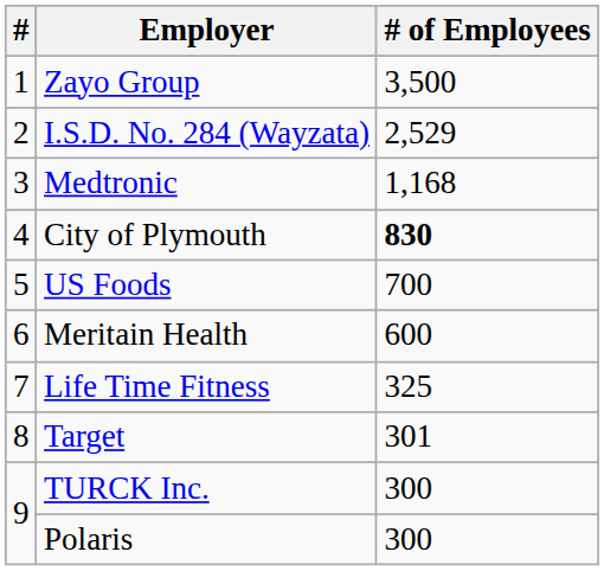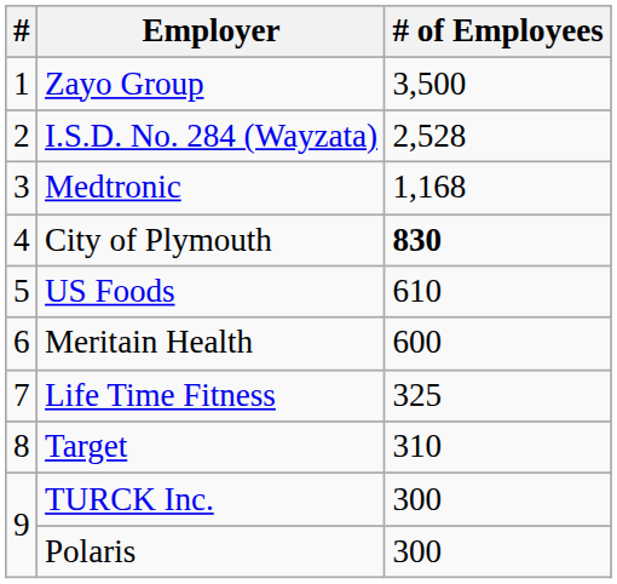I.S.D. No. 284 (Wayzata) | # of Employees: 2,529 -> 2,528
US Foods | # of Employees: 700 -> 610
Target | # of Employees: 301 -> 310
